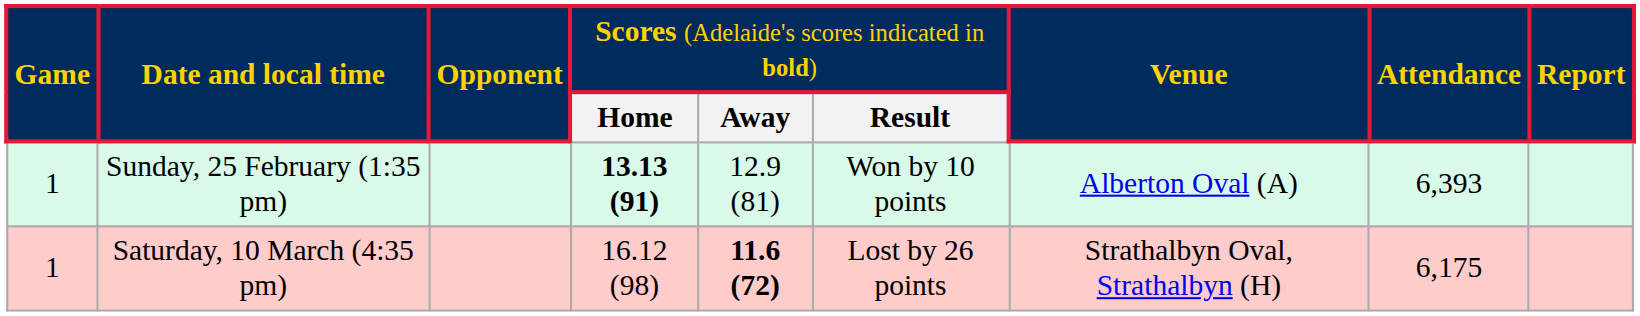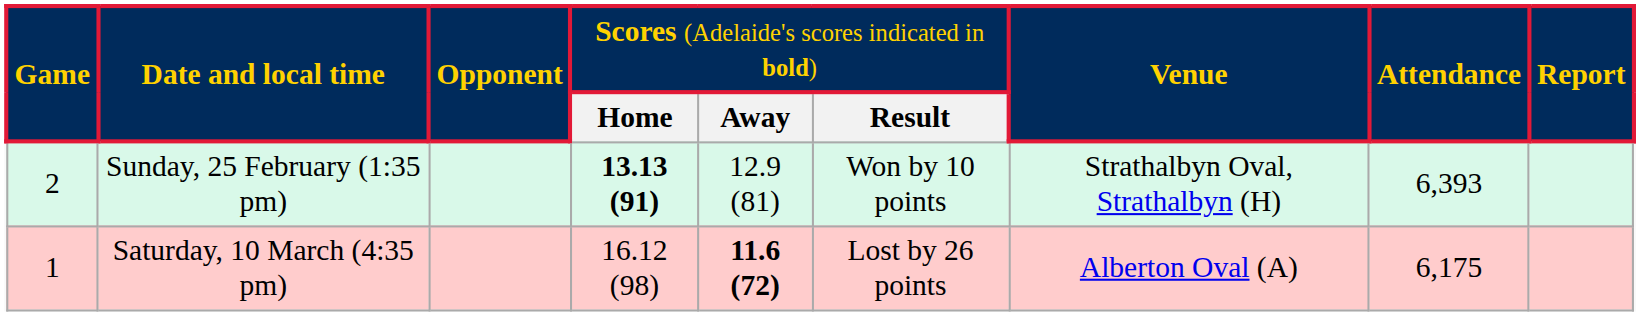Sunday, 25 February (1:35 pm) | column 1: 1 -> 2
Sunday, 25 February (1:35 pm) | column 7: Alberton Oval (A) -> Strathalbyn Oval, Strathalbyn (H)
Saturday, 10 March (4:35 pm) | column 7: Strathalbyn Oval, Strathalbyn (H) -> Alberton Oval (A)
